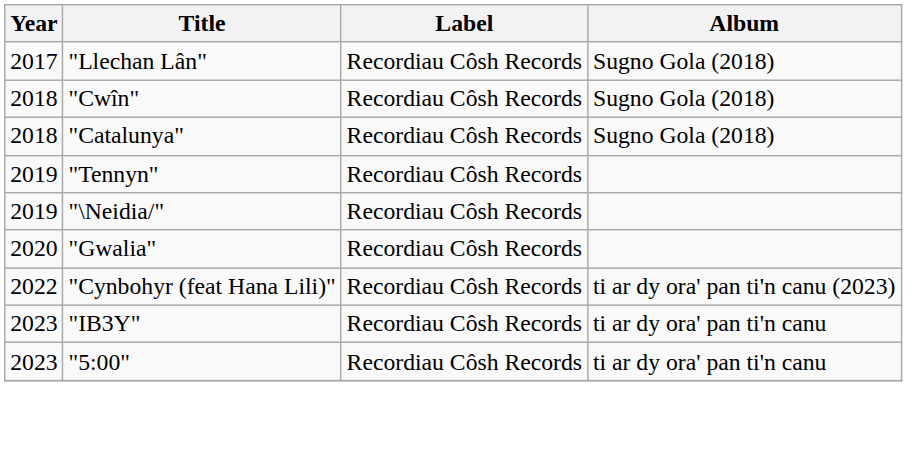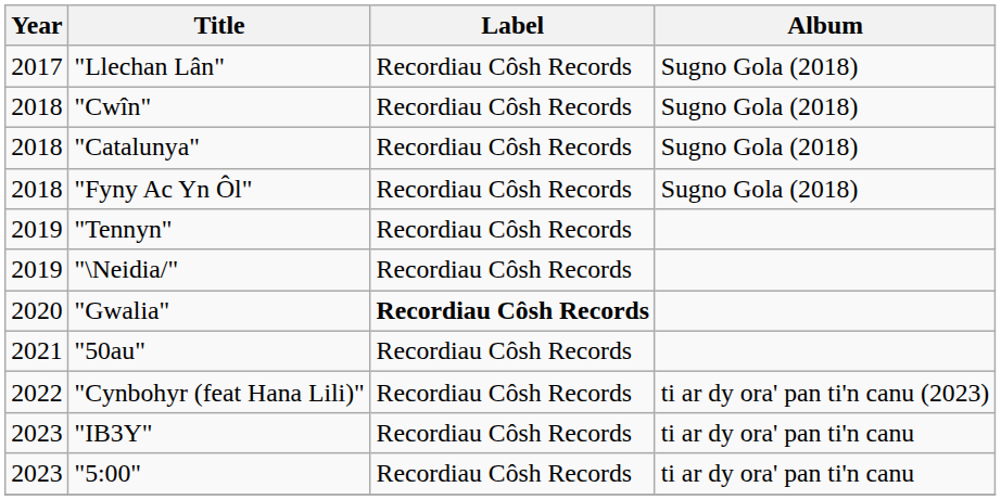+ row: 2018 | "Fyny Ac Yn Ôl" | Recordiau Côsh Records | Sugno Gola (2018)
"Gwalia" | Label: normal -> bold
+ row: 2021 | "50au" | Recordiau Côsh Records
